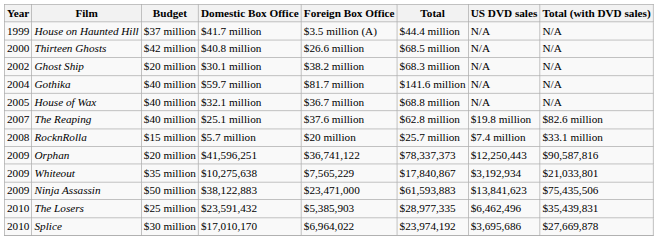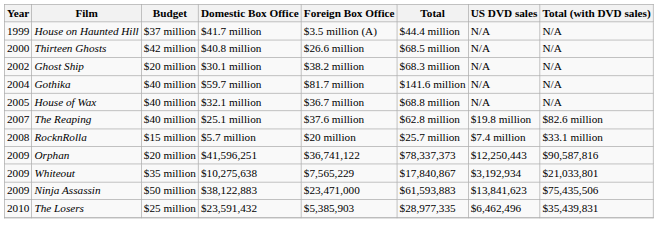- row: 2010 | Splice | $30 million | $17,010,170 | $6,964,022 | $23,974,192 | $3,695,686 | $27,669,878
